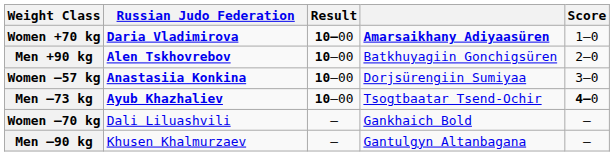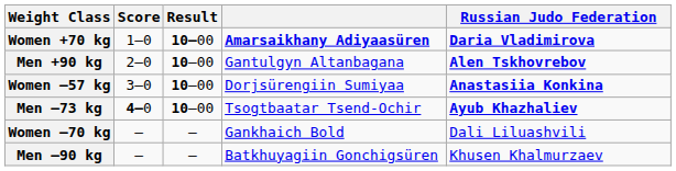columns swapped: Russian Judo Federation <-> Score
Men +90 kg | column 4: Batkhuyagiin Gonchigsüren -> Gantulgyn Altanbagana
Men –90 kg | column 4: Gantulgyn Altanbagana -> Batkhuyagiin Gonchigsüren
